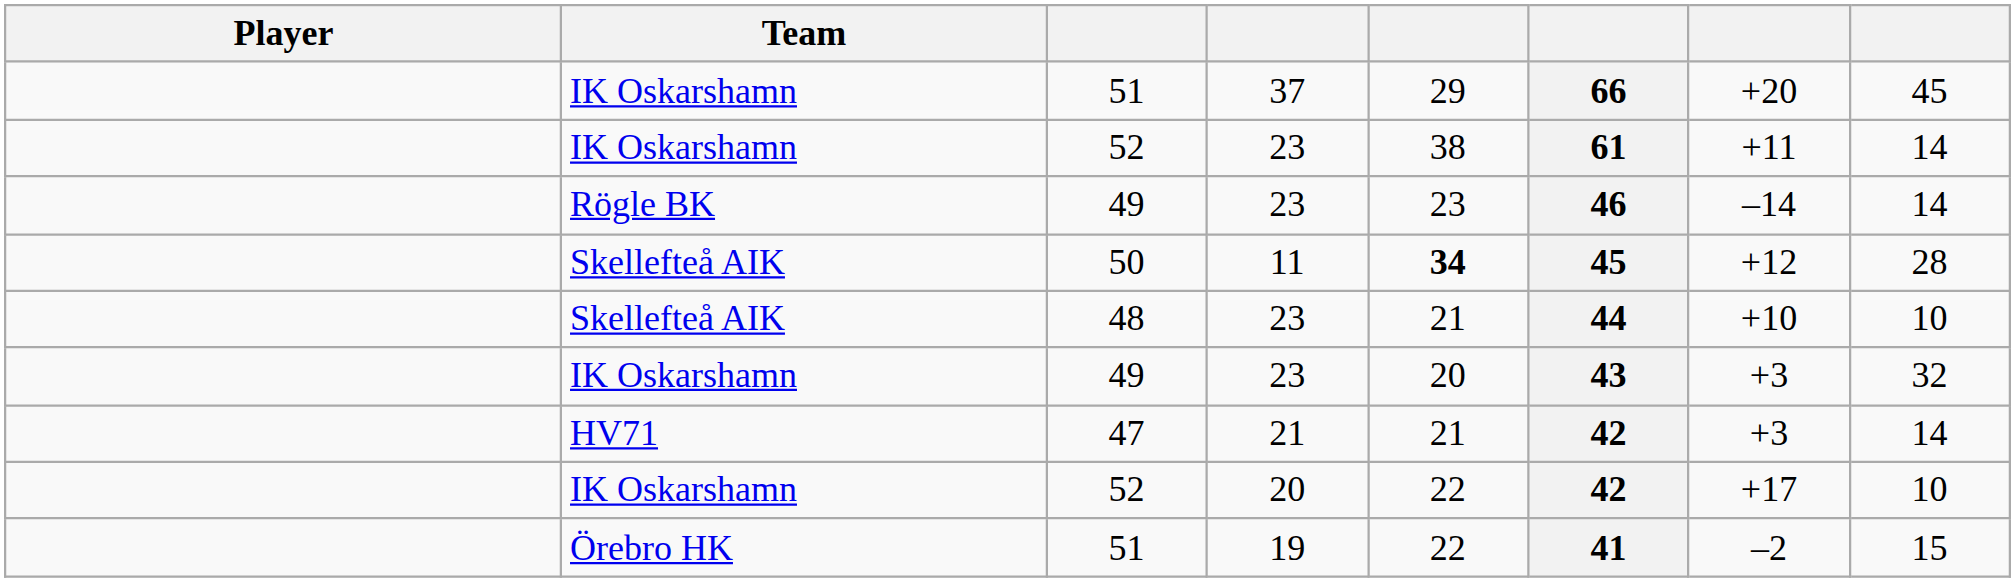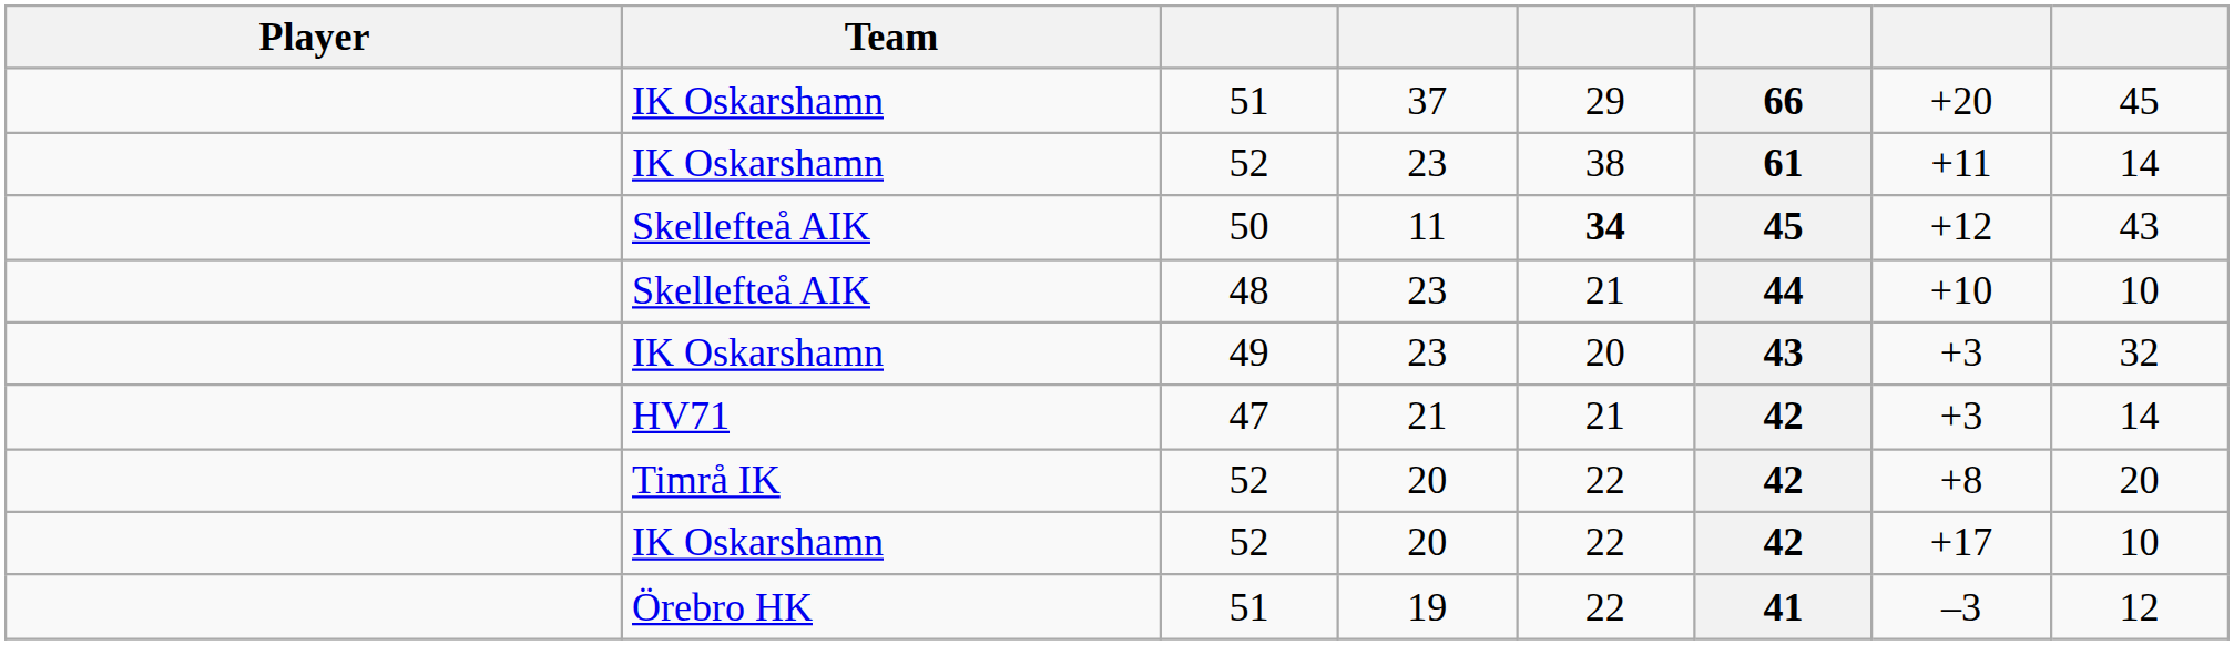- row: Rögle BK | 49 | 23 | 23 | 46 | –14 | 14
Skellefteå AIK / 50 | column 8: 28 -> 43
+ row: Timrå IK | 52 | 20 | 22 | 42 | +8 | 20
Örebro HK | column 7: –2 -> –3
Örebro HK | column 8: 15 -> 12
